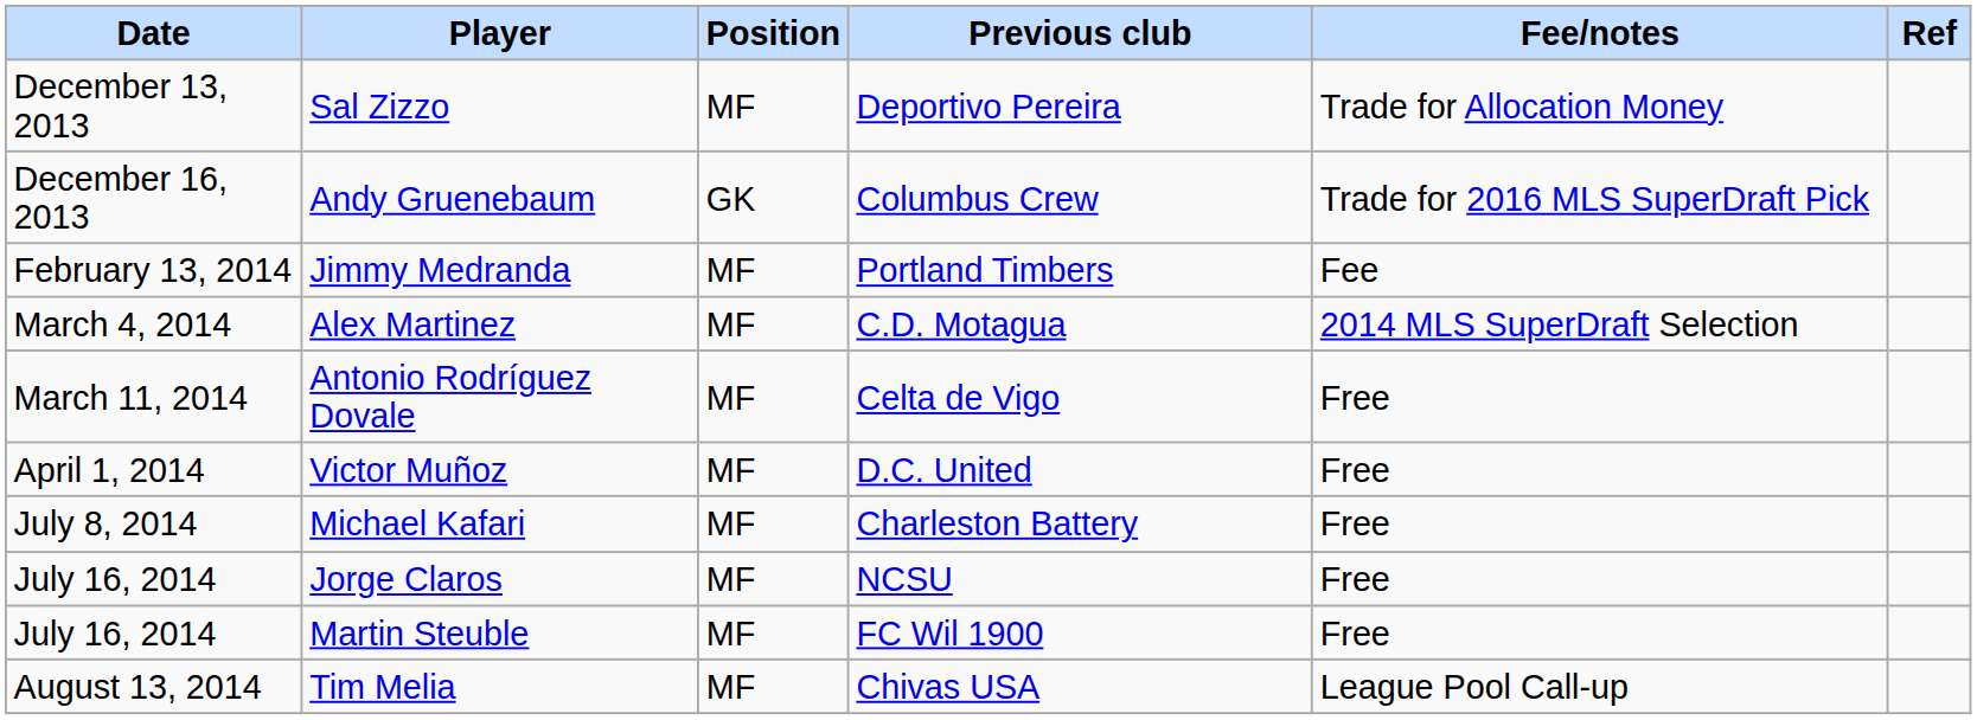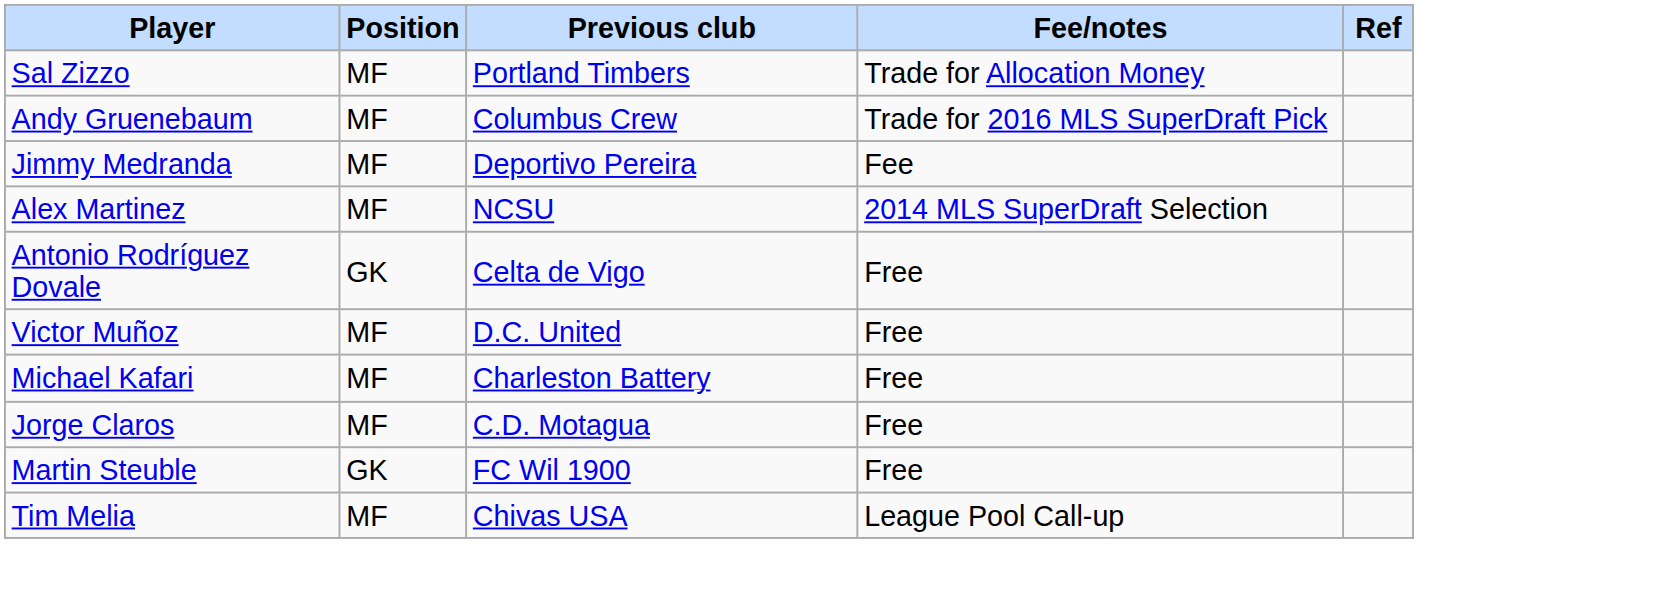- column: Date | December 13, 2013 | December 16, 2013 | February 13, 2014 | March 4, 2014 | March 11, 2014 | April 1, 2014 | July 8, 2014 | July 16, 2014 | July 16, 2014 | August 13, 2014
Sal Zizzo | Previous club: Deportivo Pereira -> Portland Timbers
Andy Gruenebaum | Position: GK -> MF
Jimmy Medranda | Previous club: Portland Timbers -> Deportivo Pereira
Alex Martinez | Previous club: C.D. Motagua -> NCSU
Antonio Rodríguez Dovale | Position: MF -> GK
Jorge Claros | Previous club: NCSU -> C.D. Motagua
Martin Steuble | Position: MF -> GK
